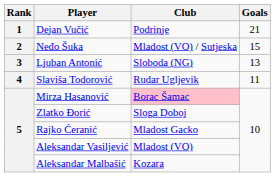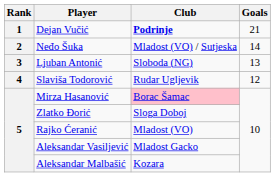Dejan Vučić | Club: normal -> bold
Neđo Šuka | Goals: 15 -> 14
Slaviša Todorović | Goals: 11 -> 12
Rajko Ćeranić | Club: Mladost Gacko -> Mladost (VO)
Aleksandar Vasiljević | Club: Mladost (VO) -> Mladost Gacko
